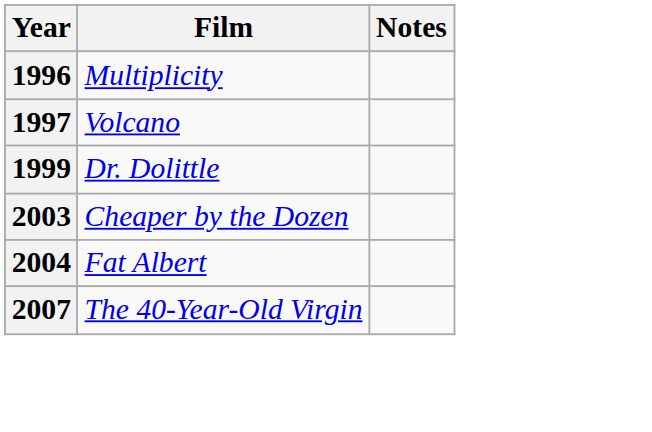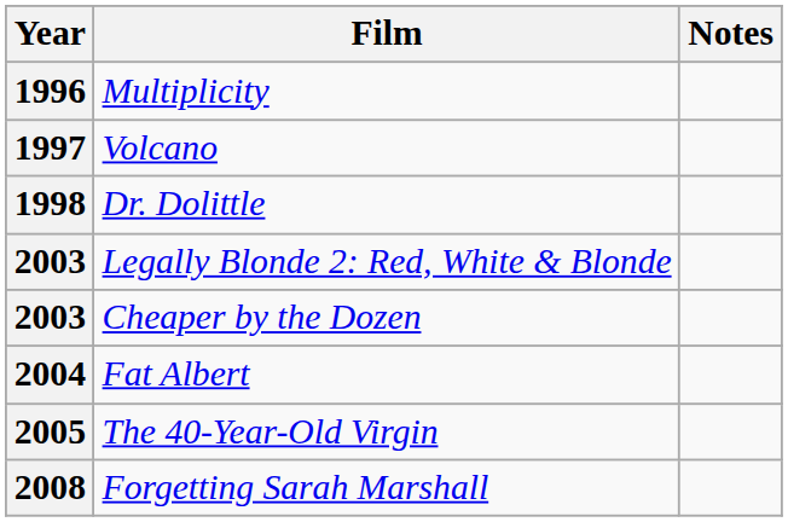Dr. Dolittle | Year: 1999 -> 1998
+ row: 2003 | Legally Blonde 2: Red, White & Blonde
The 40-Year-Old Virgin | Year: 2007 -> 2005
+ row: 2008 | Forgetting Sarah Marshall
